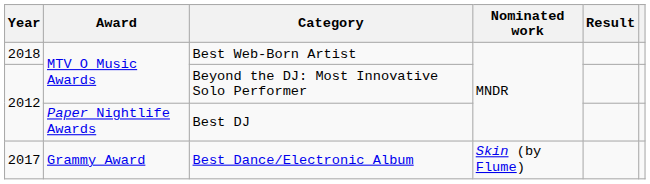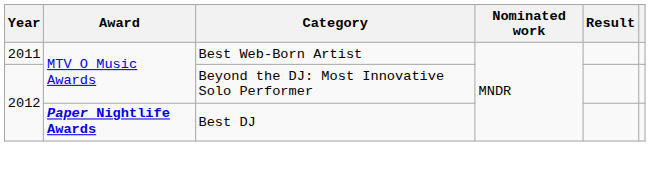Best Web-Born Artist | Year: 2018 -> 2011
Best DJ | Award: normal -> bold
- row: 2017 | Grammy Award | Best Dance/Electronic Album | Skin (by Flume)
